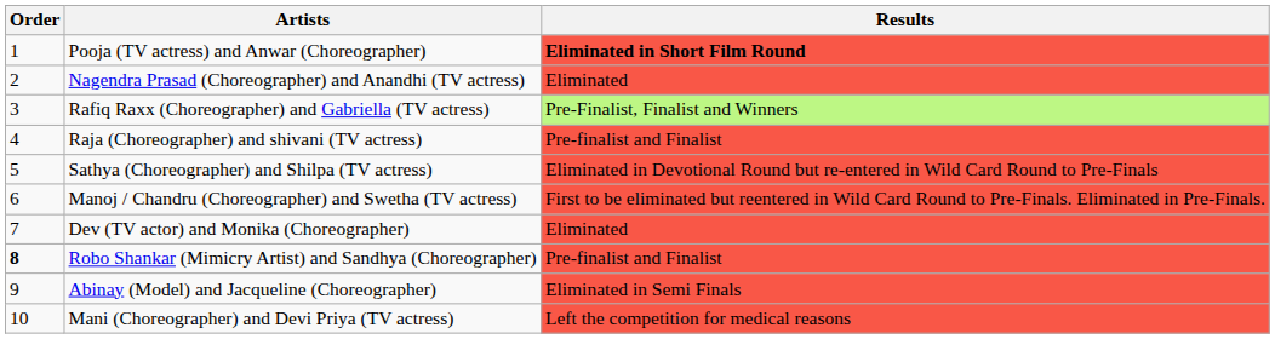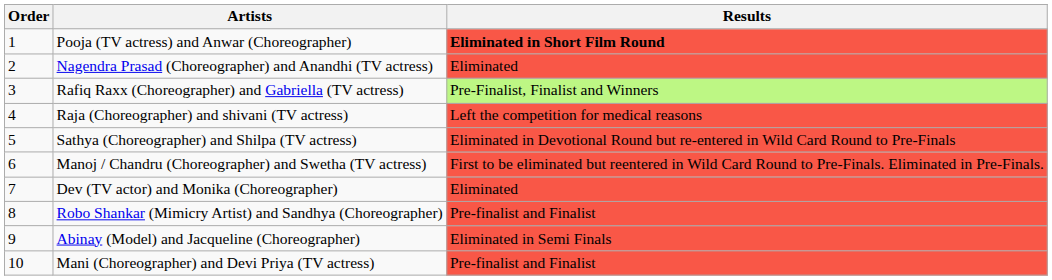Raja (Choreographer) and shivani (TV actress) | Results: Pre-finalist and Finalist -> Left the competition for medical reasons
Robo Shankar (Mimicry Artist) and Sandhya (Choreographer) | Order: bold -> normal
Mani (Choreographer) and Devi Priya (TV actress) | Results: Left the competition for medical reasons -> Pre-finalist and Finalist
